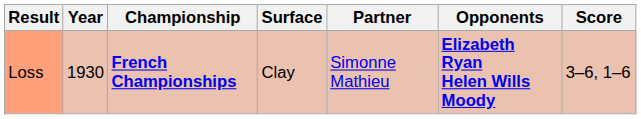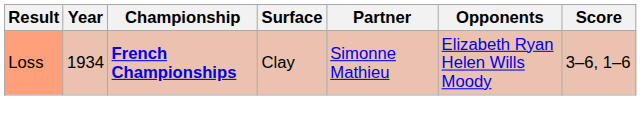Loss | Year: 1930 -> 1934
Loss | Opponents: bold -> normal
